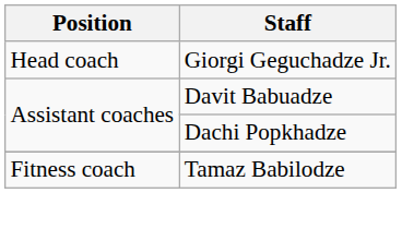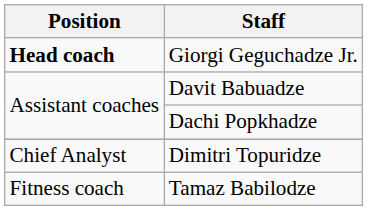Giorgi Geguchadze Jr. | Position: normal -> bold
+ row: Chief Analyst | Dimitri Topuridze
